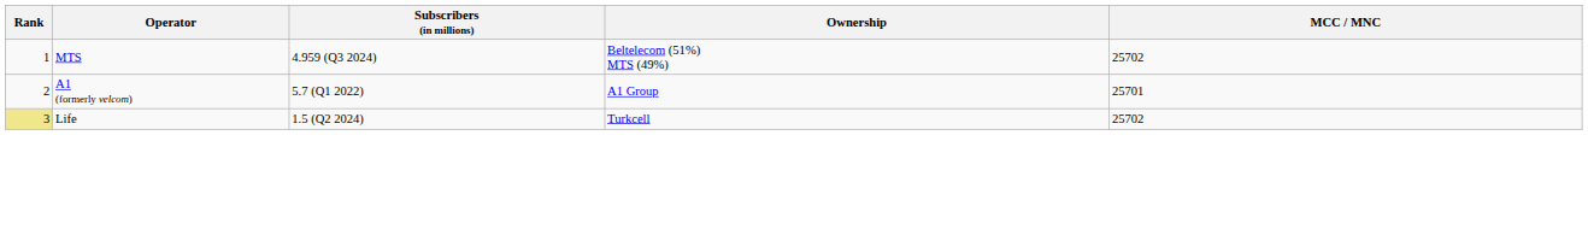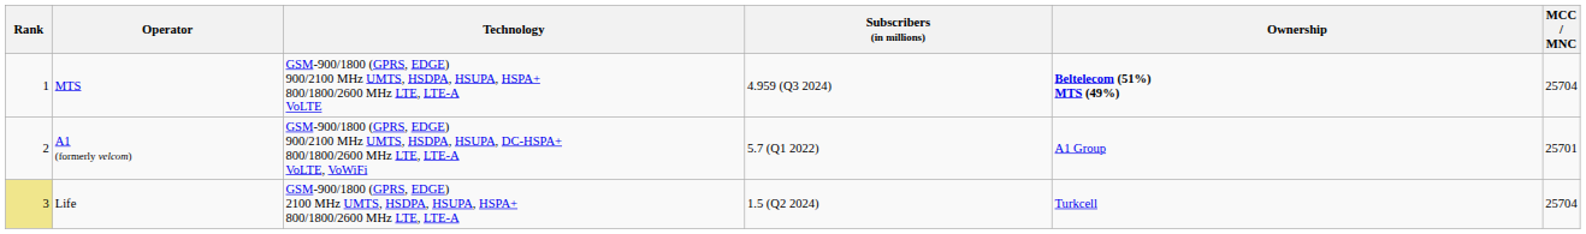+ column: Technology | GSM-900/1800 (GPRS, EDGE) 900/2100 MHz UMTS, HSDPA, HSUPA, HSPA+ 800/1800/2600 MHz LTE, LTE-A VoLTE | GSM-900/1800 (GPRS, EDGE) 900/2100 MHz UMTS, HSDPA, HSUPA, DC-HSPA+ 800/1800/2600 MHz LTE, LTE-A VoLTE, VoWiFi | GSM-900/1800 (GPRS, EDGE) 2100 MHz UMTS, HSDPA, HSUPA, HSPA+ 800/1800/2600 MHz LTE, LTE-A
MTS | Ownership: normal -> bold
MTS | MCC / MNC: 25702 -> 25704
Life | MCC / MNC: 25702 -> 25704
